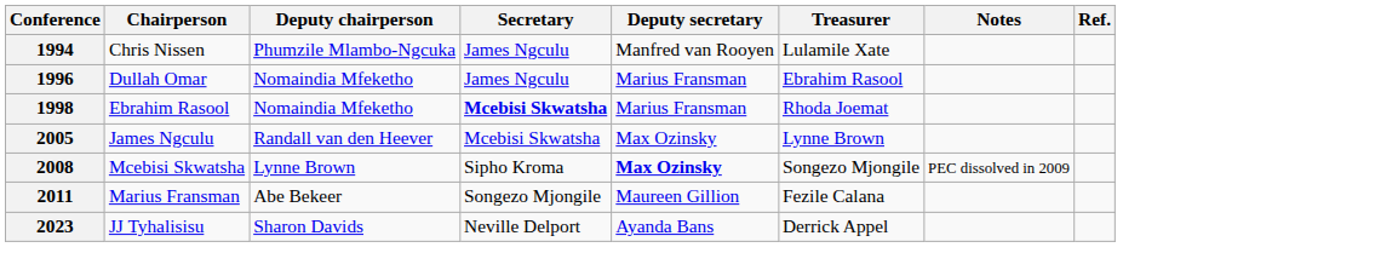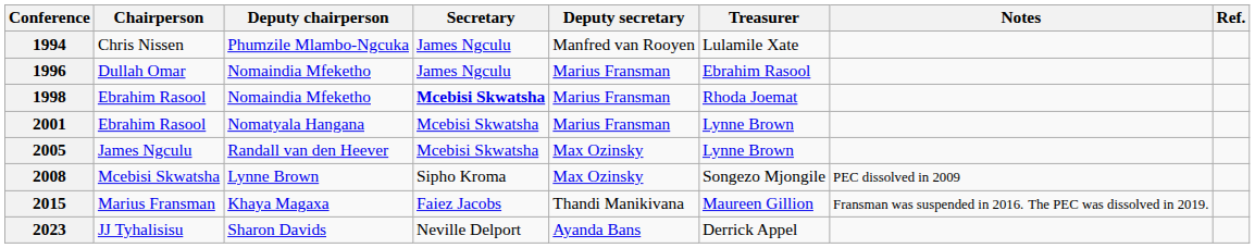+ row: 2001 | Ebrahim Rasool | Nomatyala Hangana | Mcebisi Skwatsha | Marius Fransman | Lynne Brown
2008 | Deputy secretary: bold -> normal
- row: 2011 | Marius Fransman | Abe Bekeer | Songezo Mjongile | Maureen Gillion | Fezile Calana
+ row: 2015 | Marius Fransman | Khaya Magaxa | Faiez Jacobs | Thandi Manikivana | Maureen Gillion | Fransman was suspended in 2016. The PEC was dissolved in 2019.
